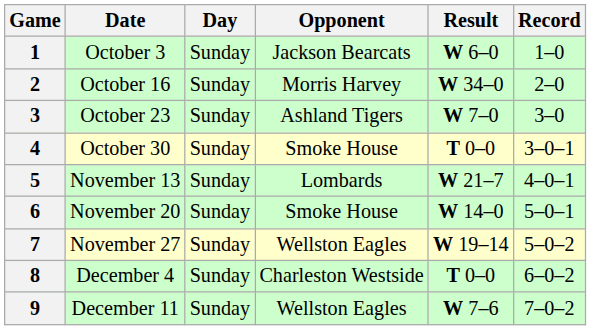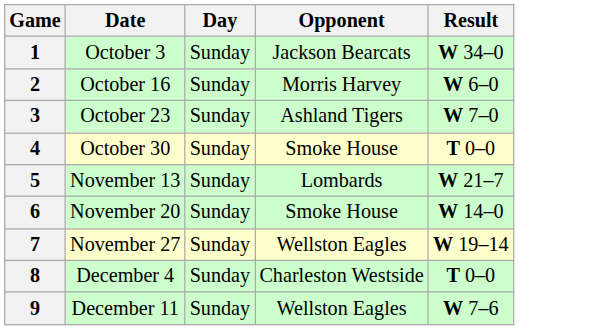- column: Record | 1–0 | 2–0 | 3–0 | 3–0–1 | 4–0–1 | 5–0–1 | 5–0–2 | 6–0–2 | 7–0–2
1 | Result: W 6–0 -> W 34–0
2 | Result: W 34–0 -> W 6–0
